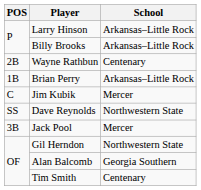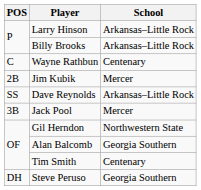Wayne Rathbun | POS: 2B -> C
- row: 1B | Brian Perry | Arkansas–Little Rock
Jim Kubik | POS: C -> 2B
Dave Reynolds | School: Northwestern State -> Arkansas–Little Rock
+ row: DH | Steve Peruso | Georgia Southern
